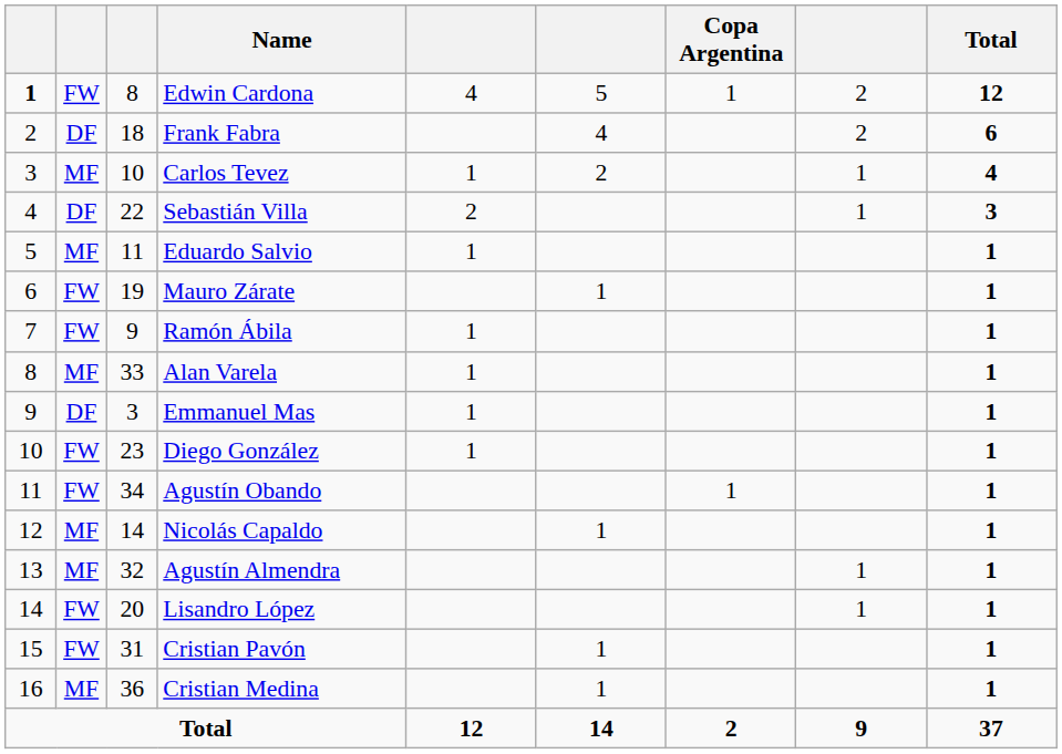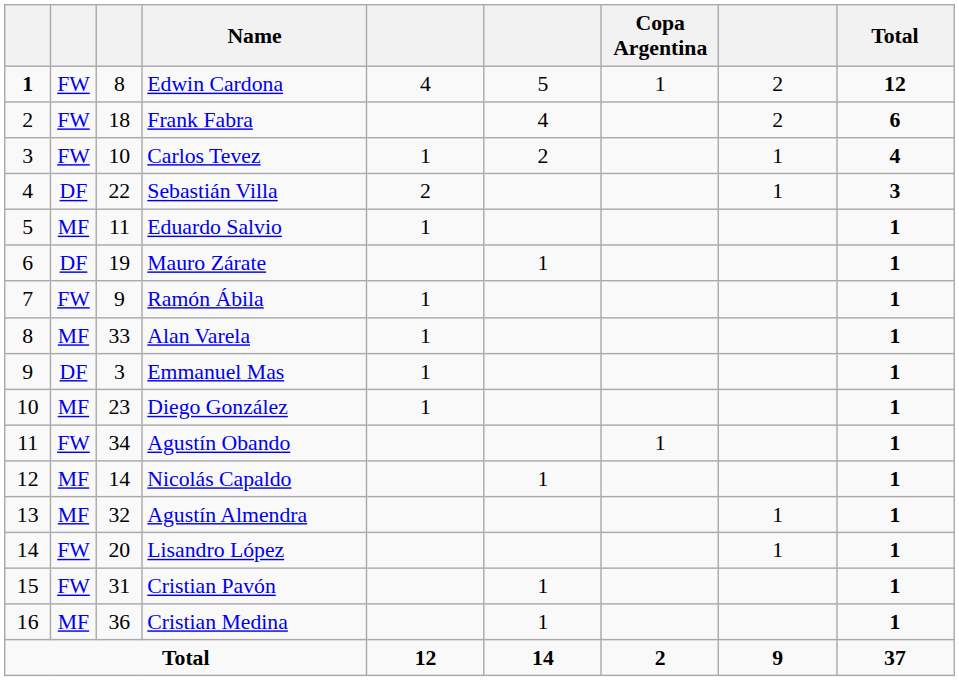Frank Fabra | column 2: DF -> FW
Carlos Tevez | column 2: MF -> FW
Mauro Zárate | column 2: FW -> DF
Diego González | column 2: FW -> MF
